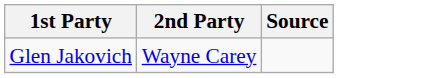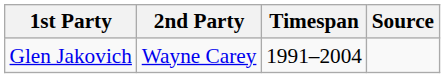+ column: Timespan | 1991–2004
